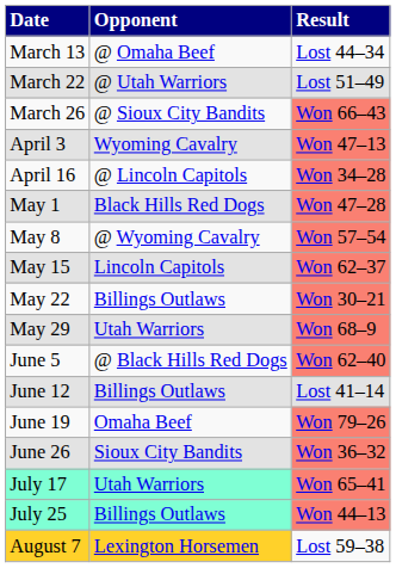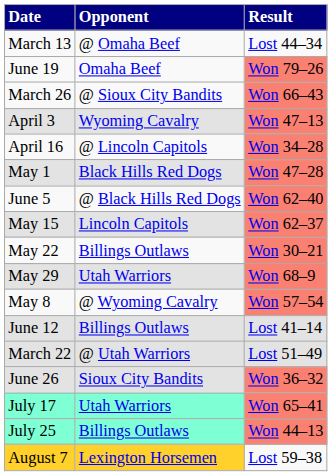rows swapped: March 22 <-> June 19
rows swapped: May 8 <-> June 5
